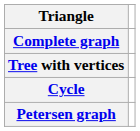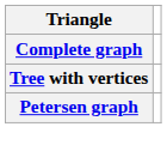- row: Cycle
